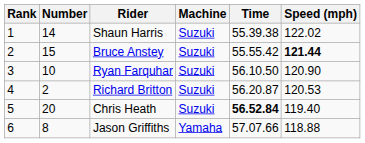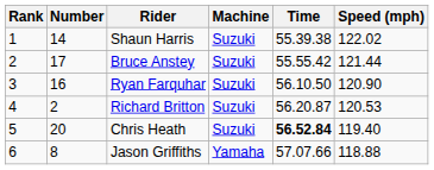Bruce Anstey | Number: 15 -> 17
Bruce Anstey | Speed (mph): bold -> normal
Ryan Farquhar | Number: 10 -> 16
